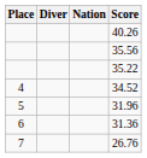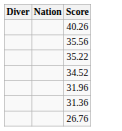- column: Place | 4 | 5 | 6 | 7
